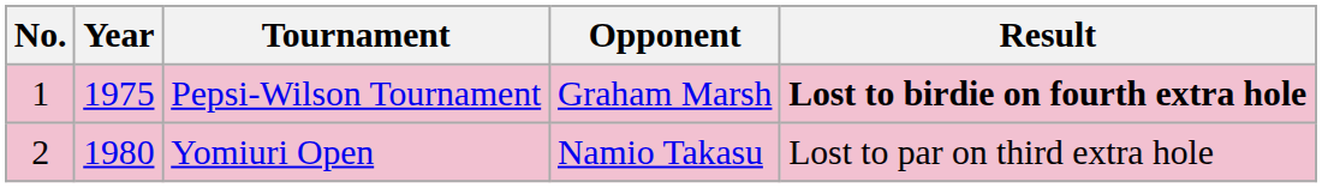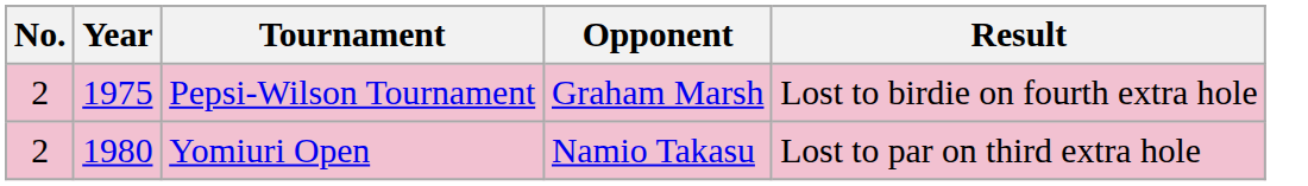Pepsi-Wilson Tournament | No.: 1 -> 2
Pepsi-Wilson Tournament | Result: bold -> normal
